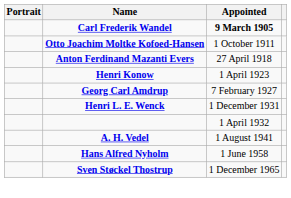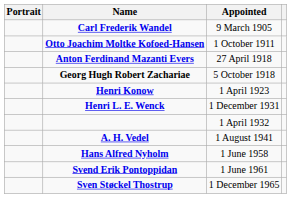Carl Frederik Wandel | Appointed: bold -> normal
+ row: Georg Hugh Robert Zachariae | 5 October 1918
- row: Georg Carl Amdrup | 7 February 1927
+ row: Svend Erik Pontoppidan | 1 June 1961
